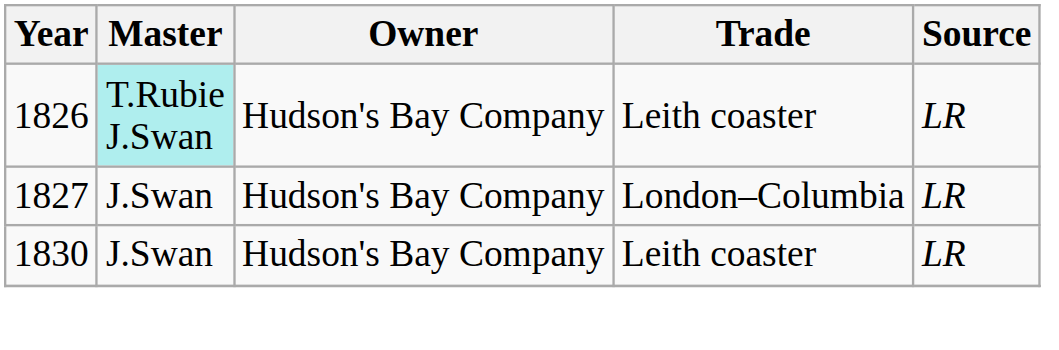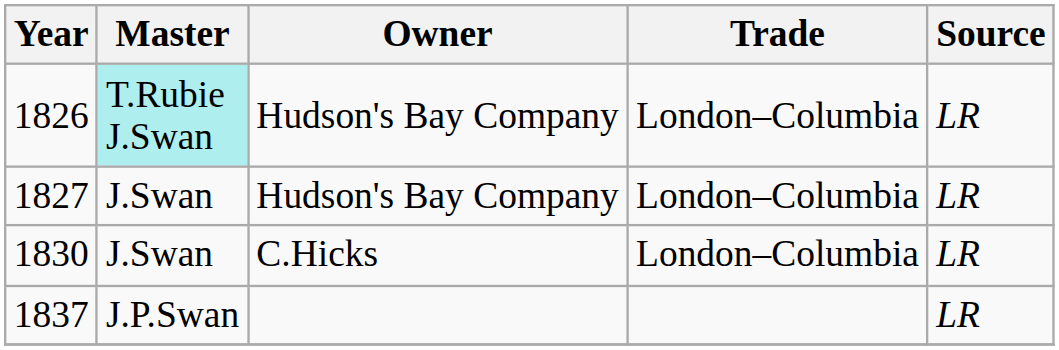1826 | Trade: Leith coaster -> London–Columbia
1830 | Owner: Hudson's Bay Company -> C.Hicks
1830 | Trade: Leith coaster -> London–Columbia
+ row: 1837 | J.P.Swan | LR
